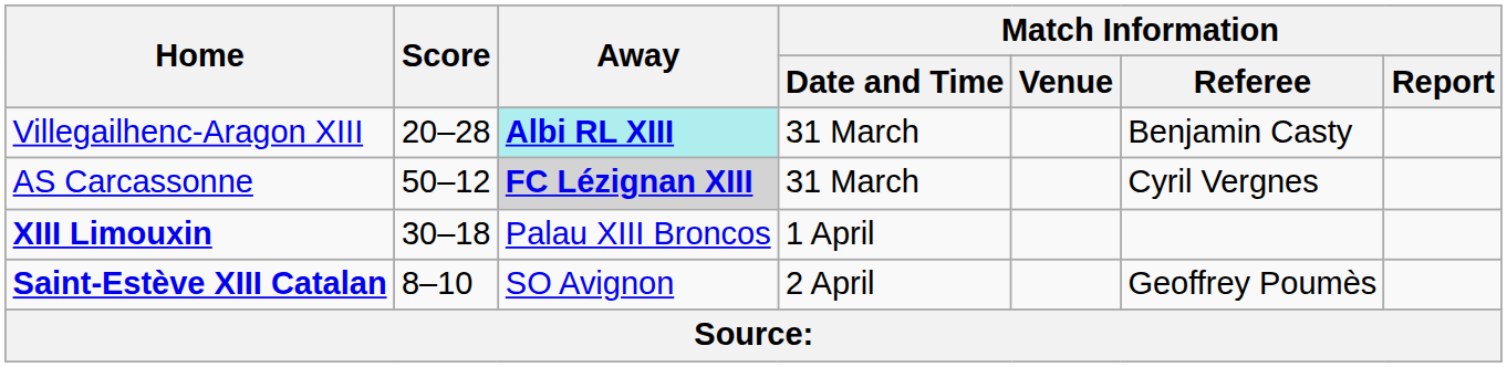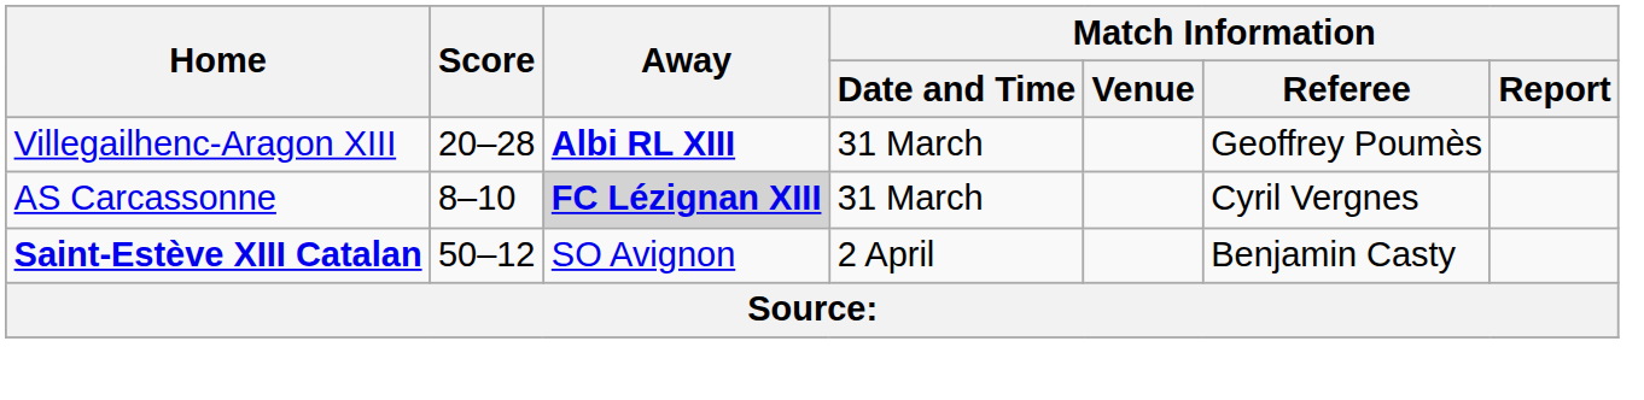Villegailhenc-Aragon XIII | Away: paleturquoise background -> no background
Villegailhenc-Aragon XIII | Match Information / Referee: Benjamin Casty -> Geoffrey Poumès
AS Carcassonne | Score: 50–12 -> 8–10
- row: XIII Limouxin | 30–18 | Palau XIII Broncos | 1 April
Saint-Estève XIII Catalan | Score: 8–10 -> 50–12
Saint-Estève XIII Catalan | Match Information / Referee: Geoffrey Poumès -> Benjamin Casty
